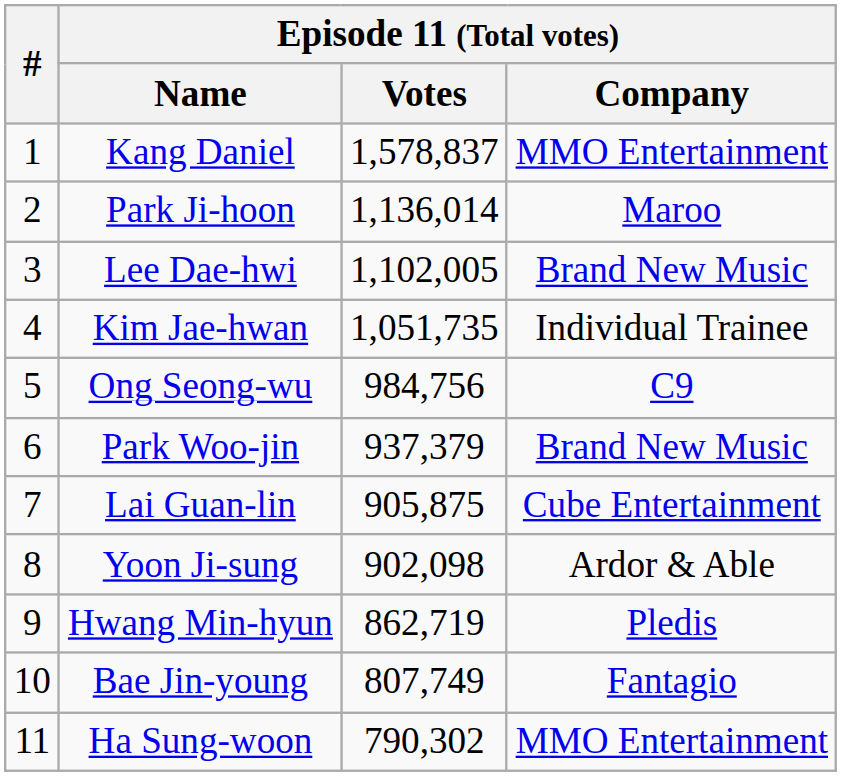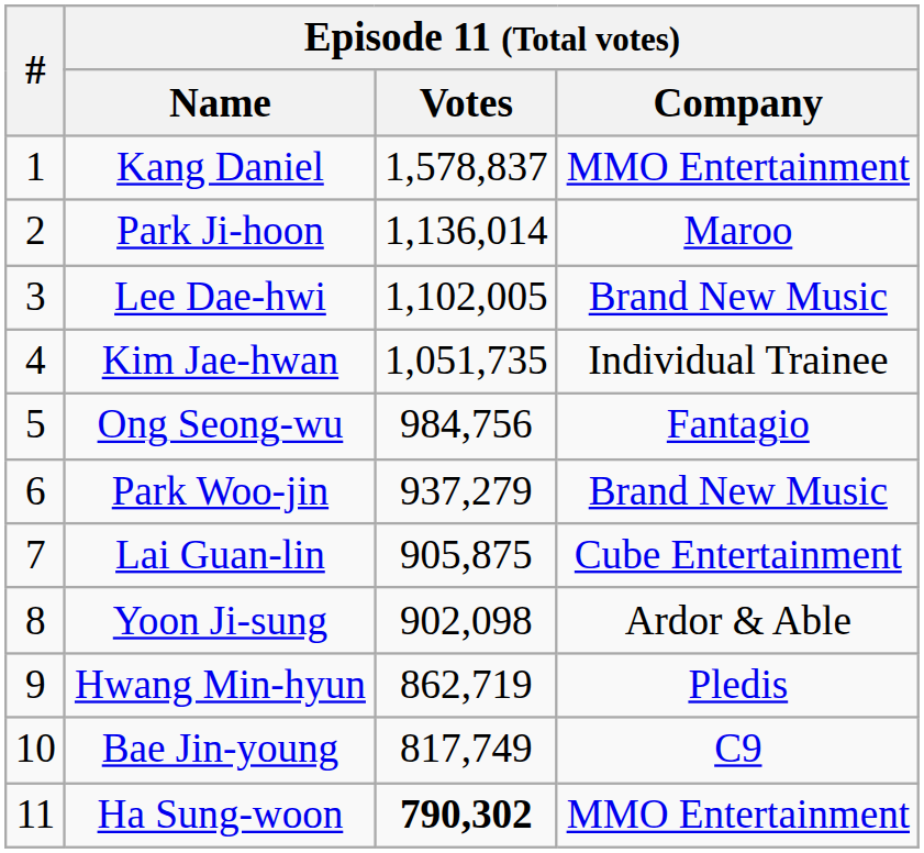Ong Seong-wu | Episode 11 (Total votes) / Company: C9 -> Fantagio
Park Woo-jin | Episode 11 (Total votes) / Votes: 937,379 -> 937,279
Bae Jin-young | Episode 11 (Total votes) / Votes: 807,749 -> 817,749
Bae Jin-young | Episode 11 (Total votes) / Company: Fantagio -> C9
Ha Sung-woon | Episode 11 (Total votes) / Votes: normal -> bold
